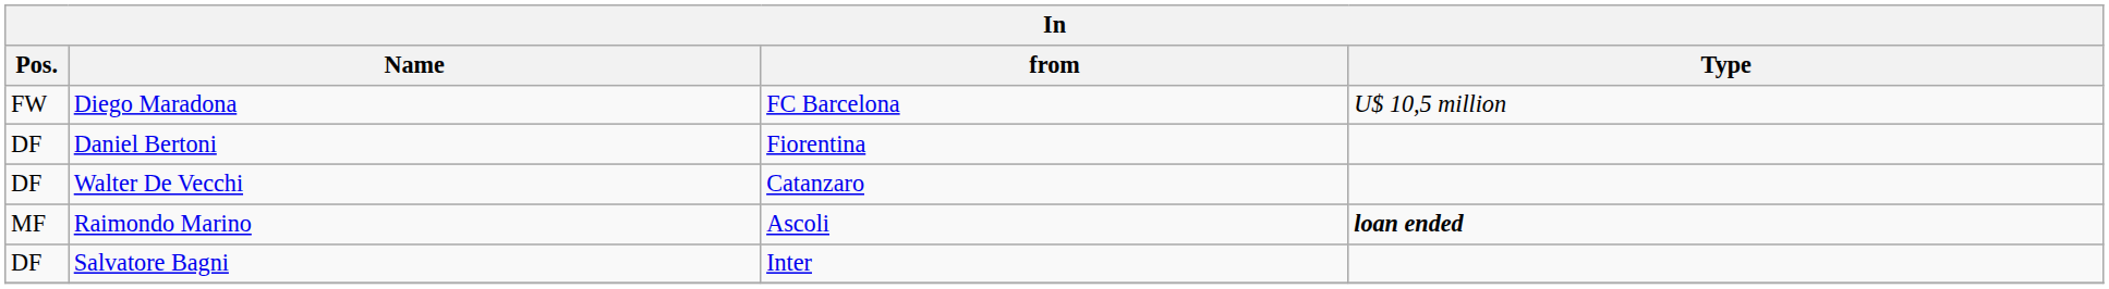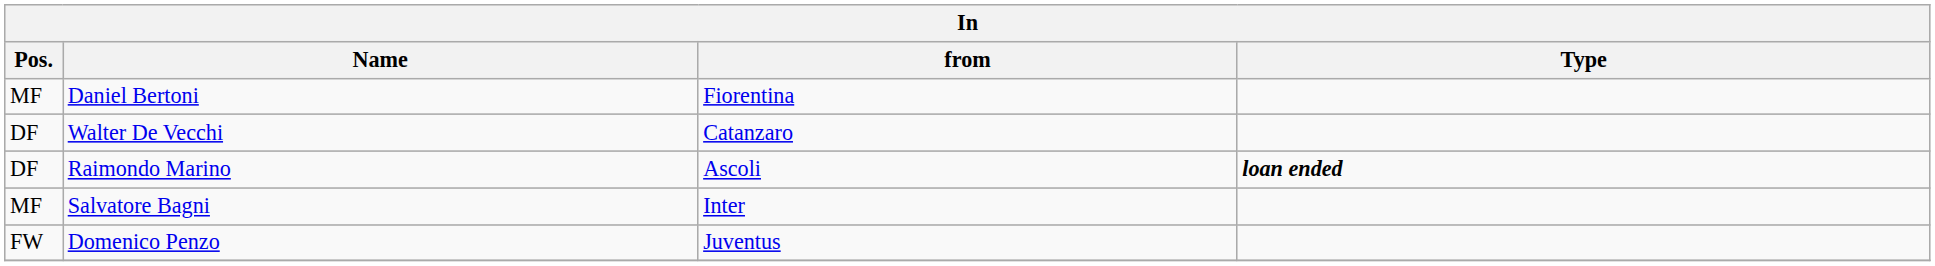- row: FW | Diego Maradona | FC Barcelona | U$ 10,5 million
Daniel Bertoni | Pos.: DF -> MF
Raimondo Marino | Pos.: MF -> DF
Salvatore Bagni | Pos.: DF -> MF
+ row: FW | Domenico Penzo | Juventus
